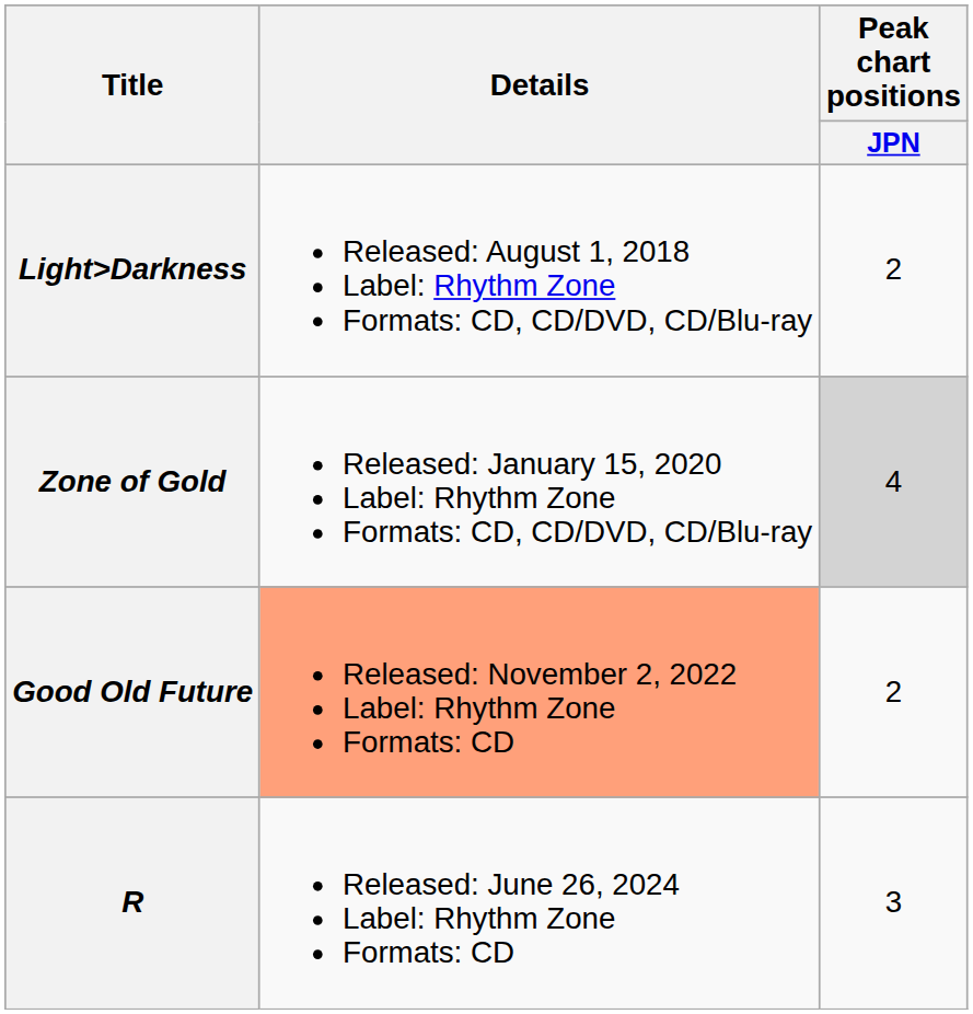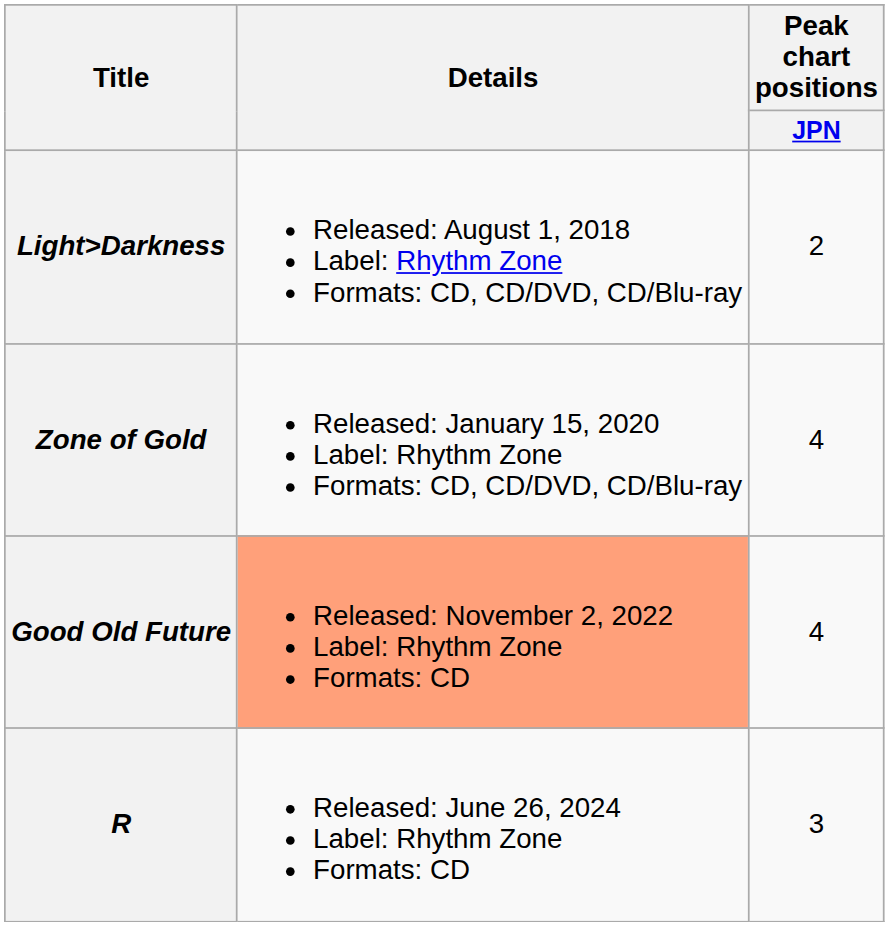Zone of Gold | Peak chart positions / JPN: lightgrey background -> no background
Good Old Future | Peak chart positions / JPN: 2 -> 4
